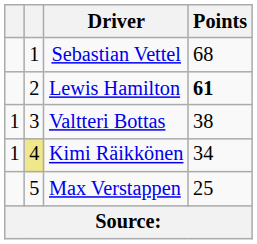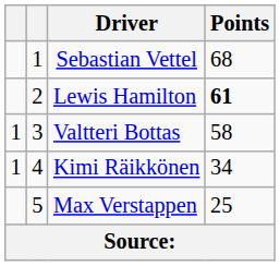Valtteri Bottas | Points: 38 -> 58
Kimi Räikkönen | column 2: khaki background -> no background
